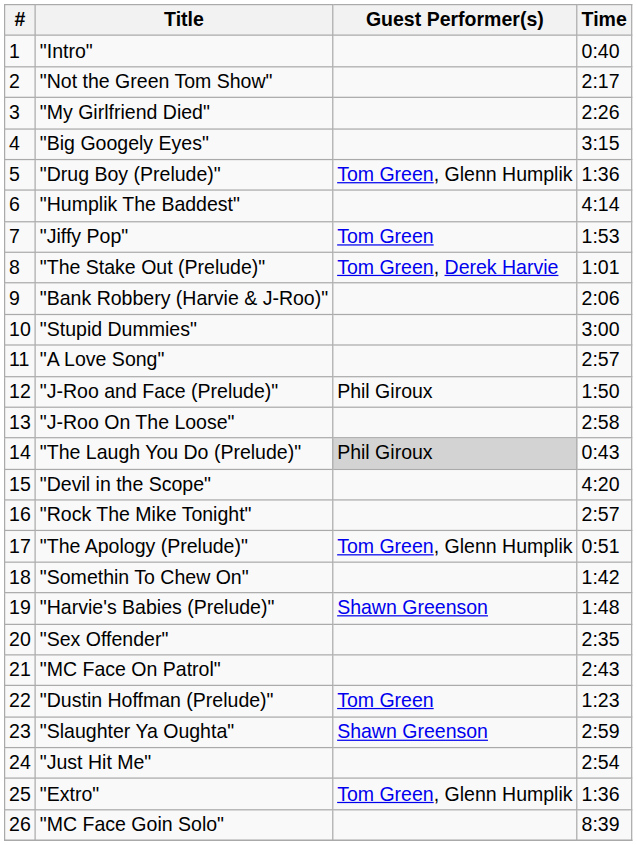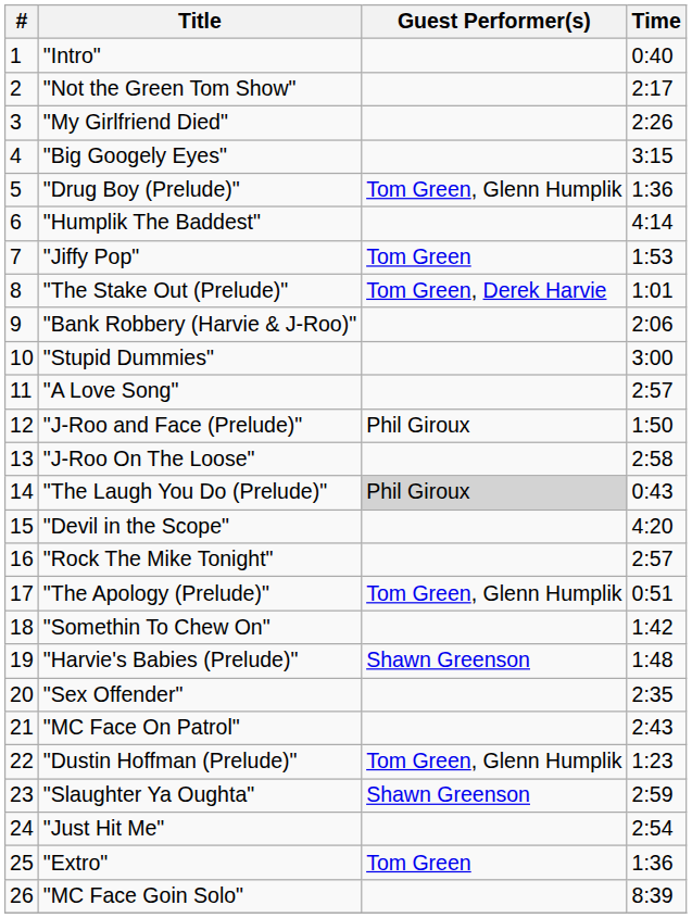"Dustin Hoffman (Prelude)" | Guest Performer(s): Tom Green -> Tom Green, Glenn Humplik
"Extro" | Guest Performer(s): Tom Green, Glenn Humplik -> Tom Green
